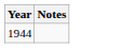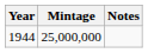+ column: Mintage | 25,000,000
